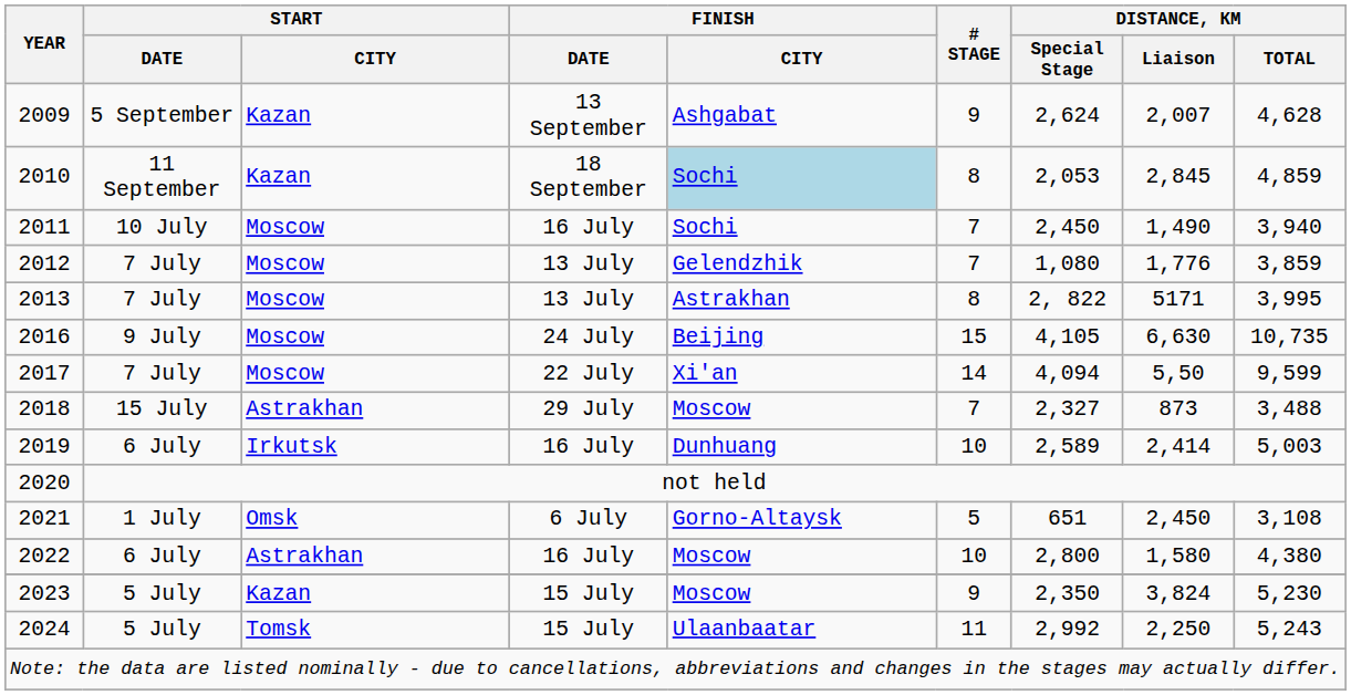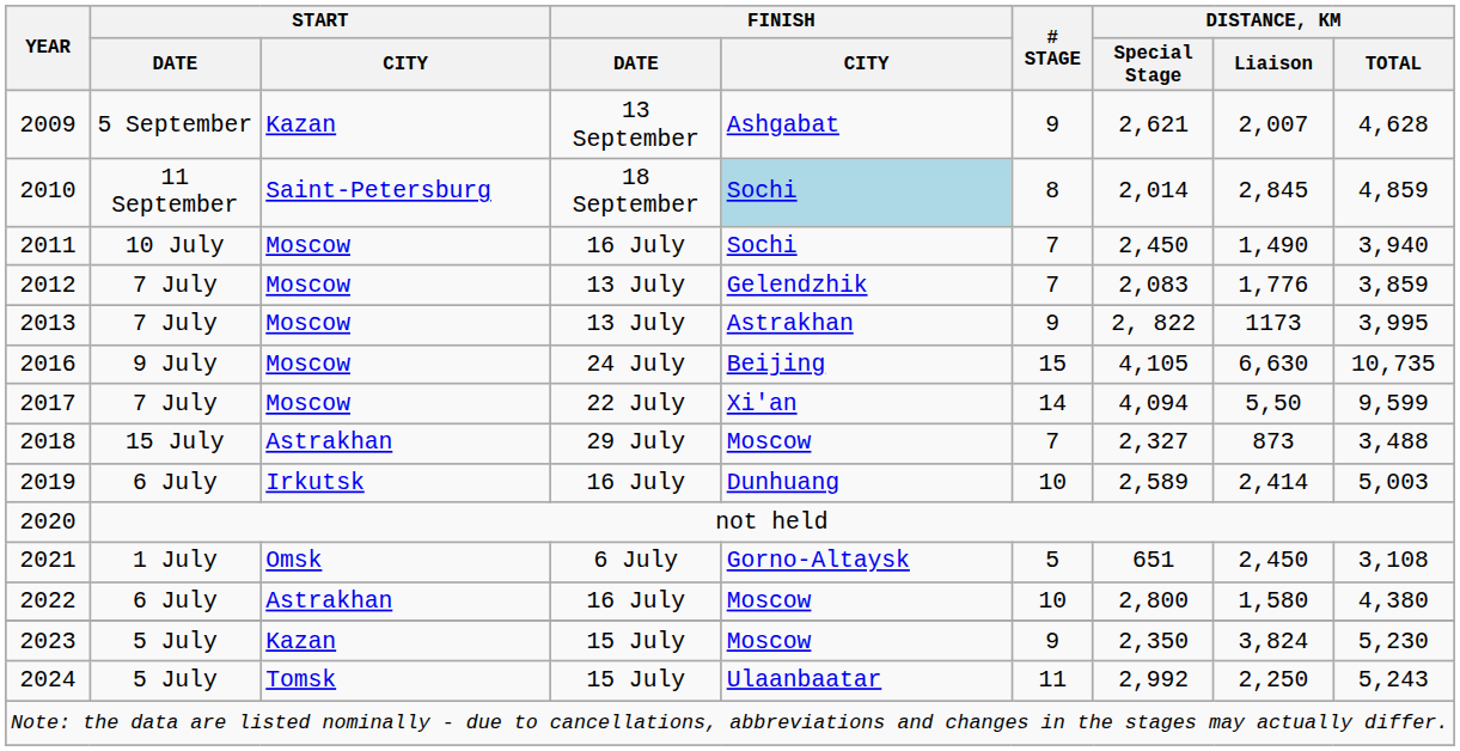2009 | DISTANCE, КМ / Special Stage: 2,624 -> 2,621
2010 | START / CITY: Kazan -> Saint-Petersburg
2010 | DISTANCE, КМ / Special Stage: 2,053 -> 2,014
2012 | DISTANCE, КМ / Special Stage: 1,080 -> 2,083
2013 | # STAGE: 8 -> 9
2013 | DISTANCE, КМ / Liaison: 5171 -> 1173
